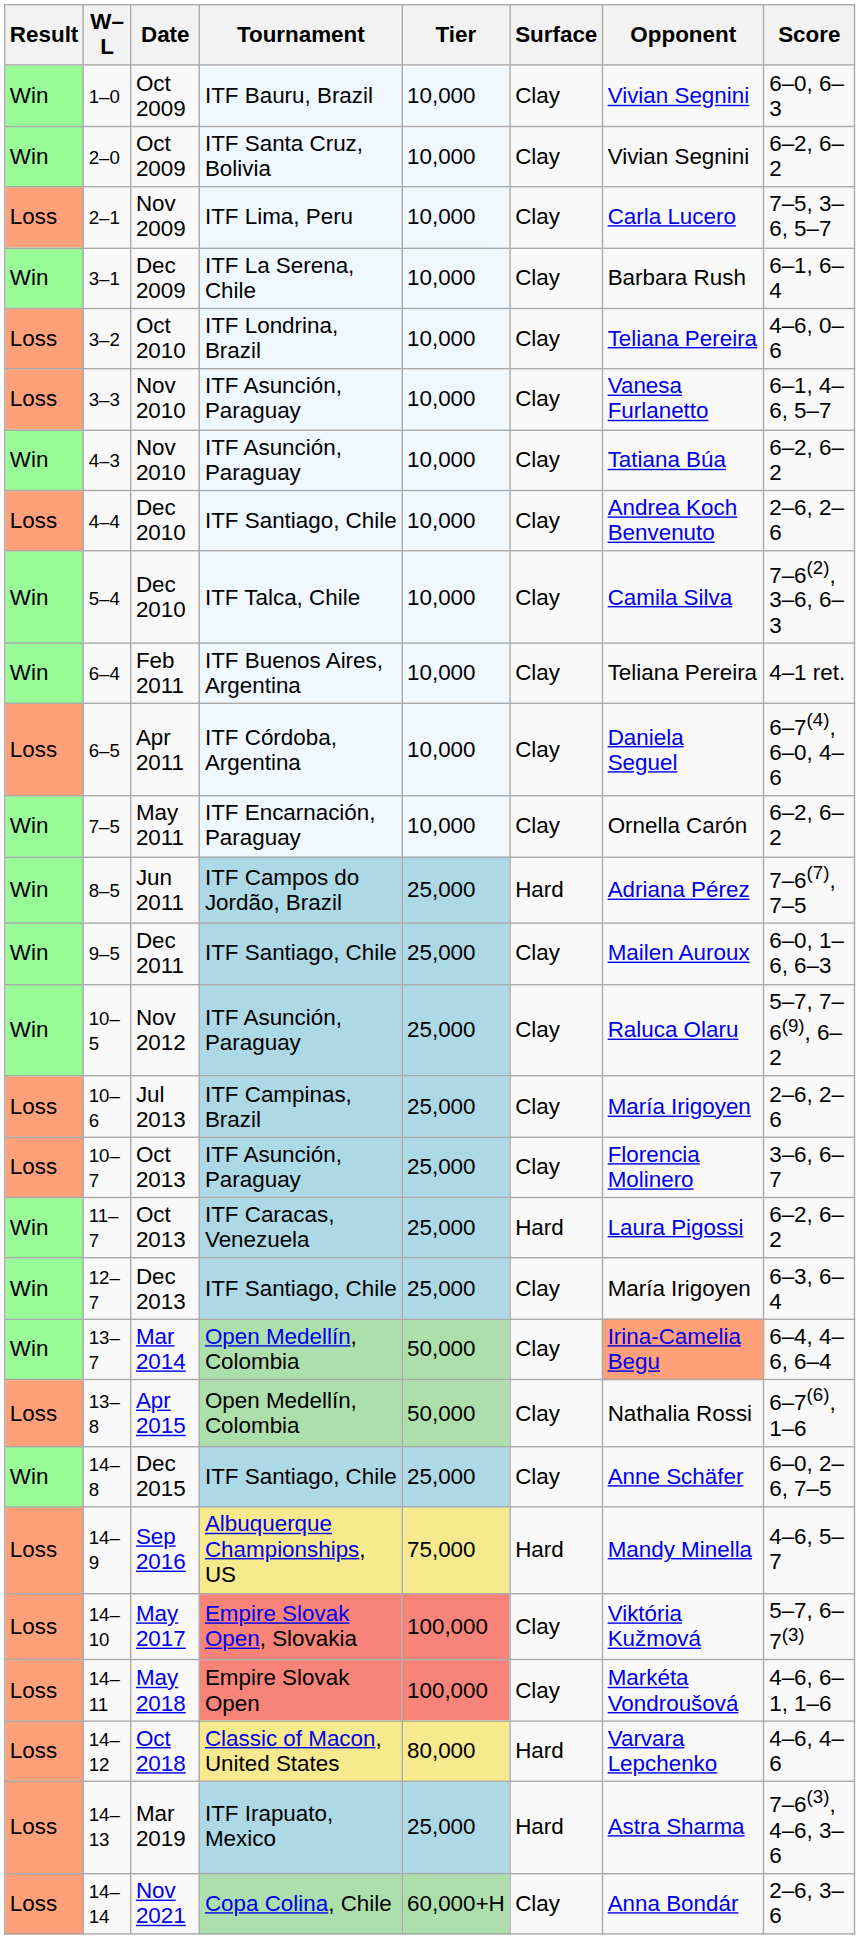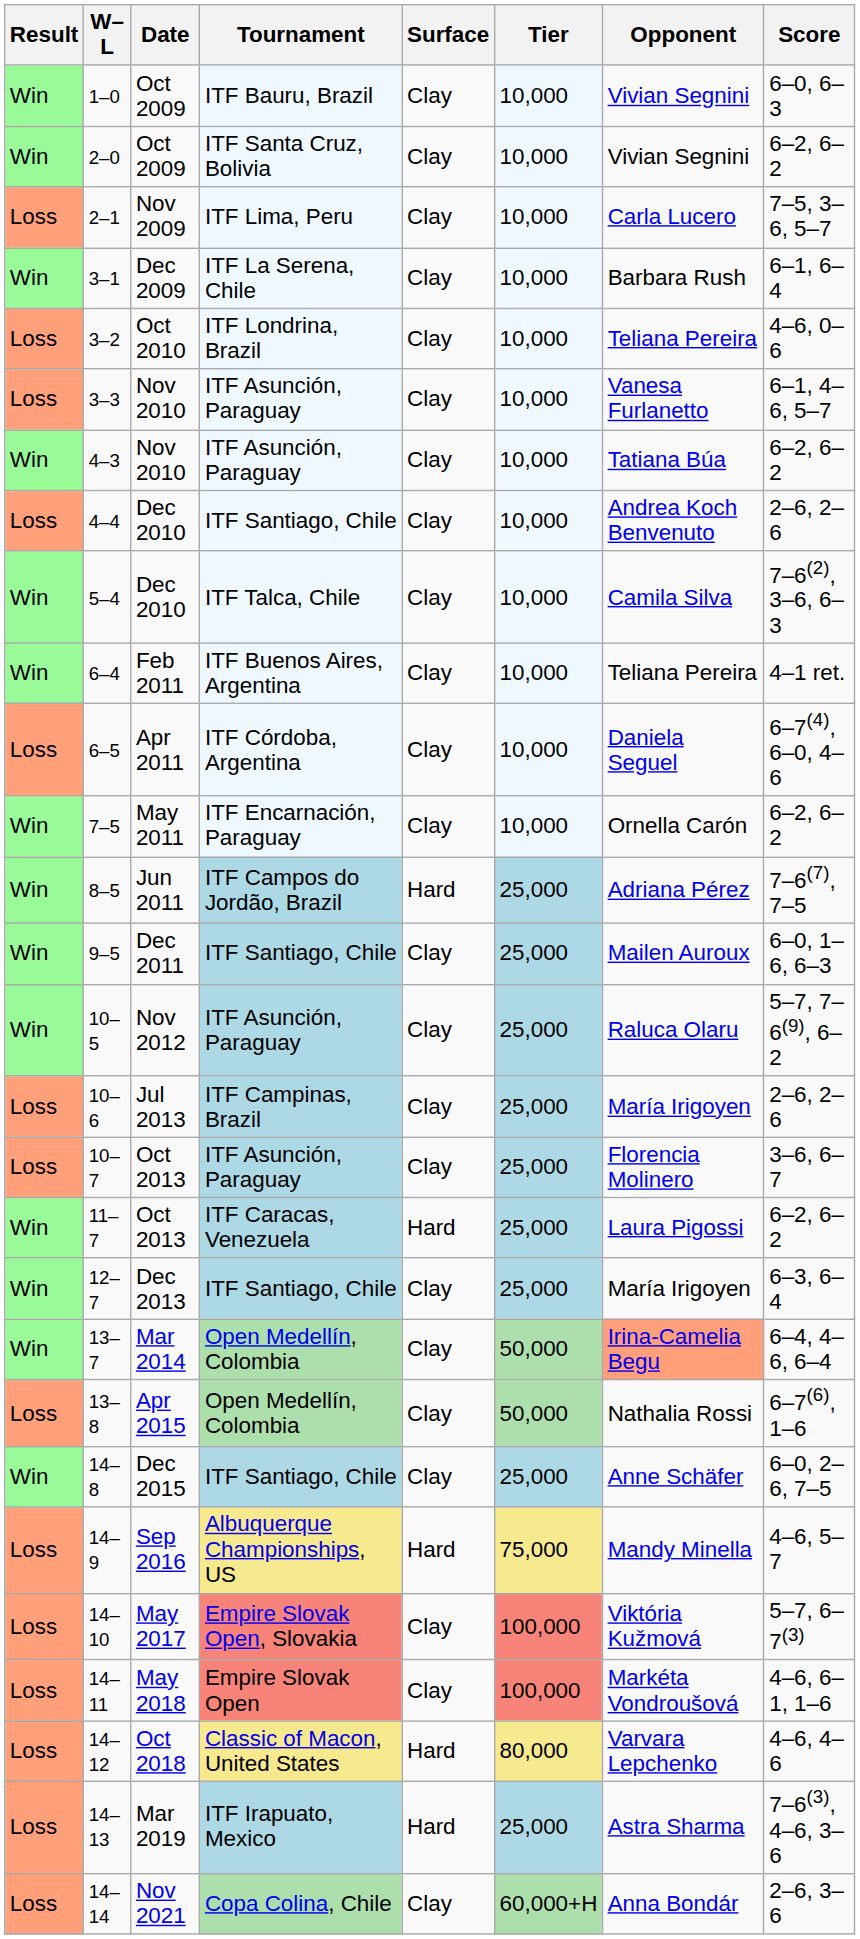columns swapped: Tier <-> Surface
